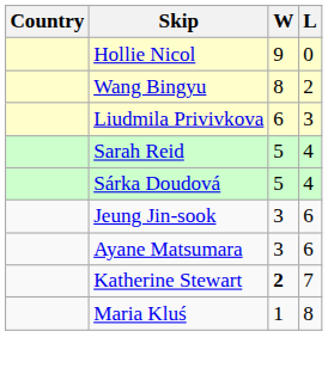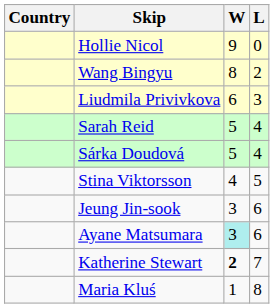+ row: Stina Viktorsson | 4 | 5
Ayane Matsumara | W: no background -> paleturquoise background
